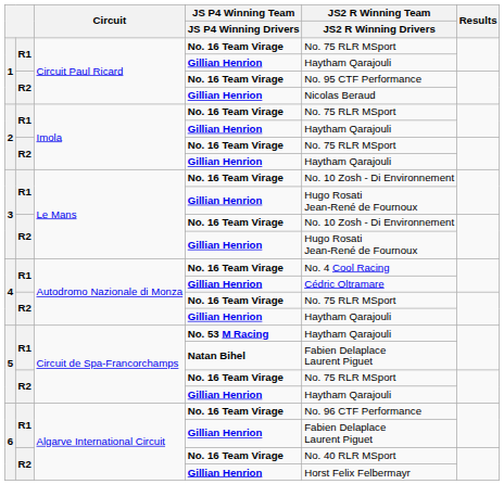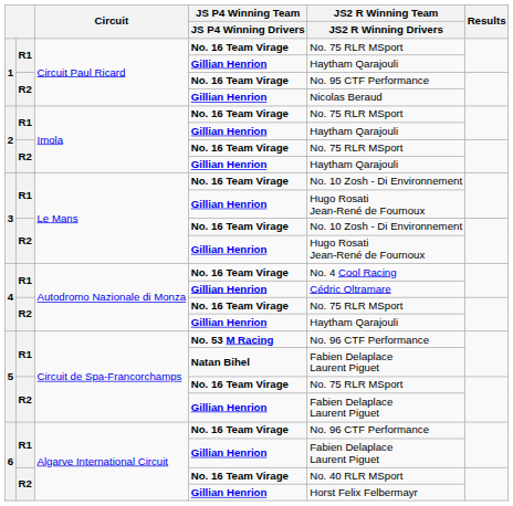5 / No. 53 M Racing | JS2 R Winning Team / JS2 R Winning Drivers: Haytham Qarajouli -> No. 96 CTF Performance
5 / Gillian Henrion | JS2 R Winning Team / JS2 R Winning Drivers: Haytham Qarajouli -> Fabien Delaplace Laurent Piguet
